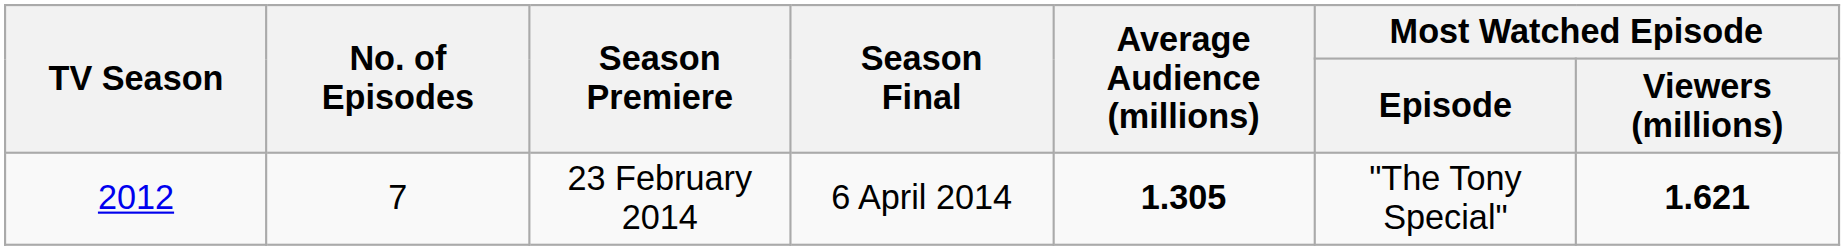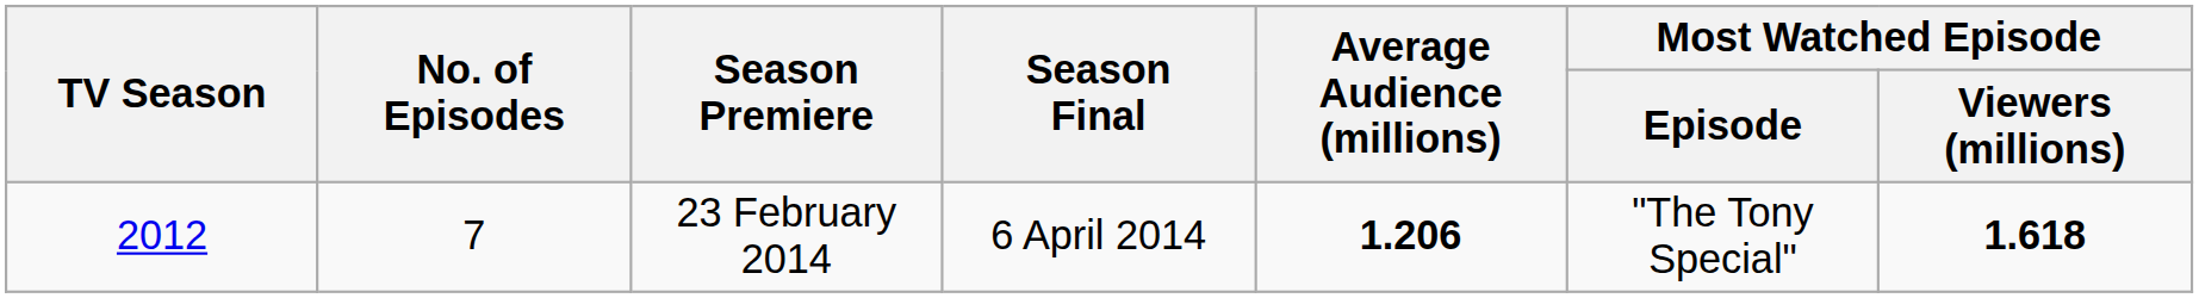23 February 2014 | Average Audience (millions): 1.305 -> 1.206
23 February 2014 | Most Watched Episode / Viewers (millions): 1.621 -> 1.618
